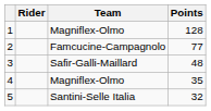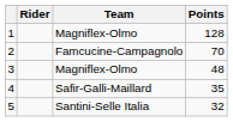2 | Points: 77 -> 70
3 | Team: Safir-Galli-Maillard -> Magniflex-Olmo
4 | Team: Magniflex-Olmo -> Safir-Galli-Maillard
